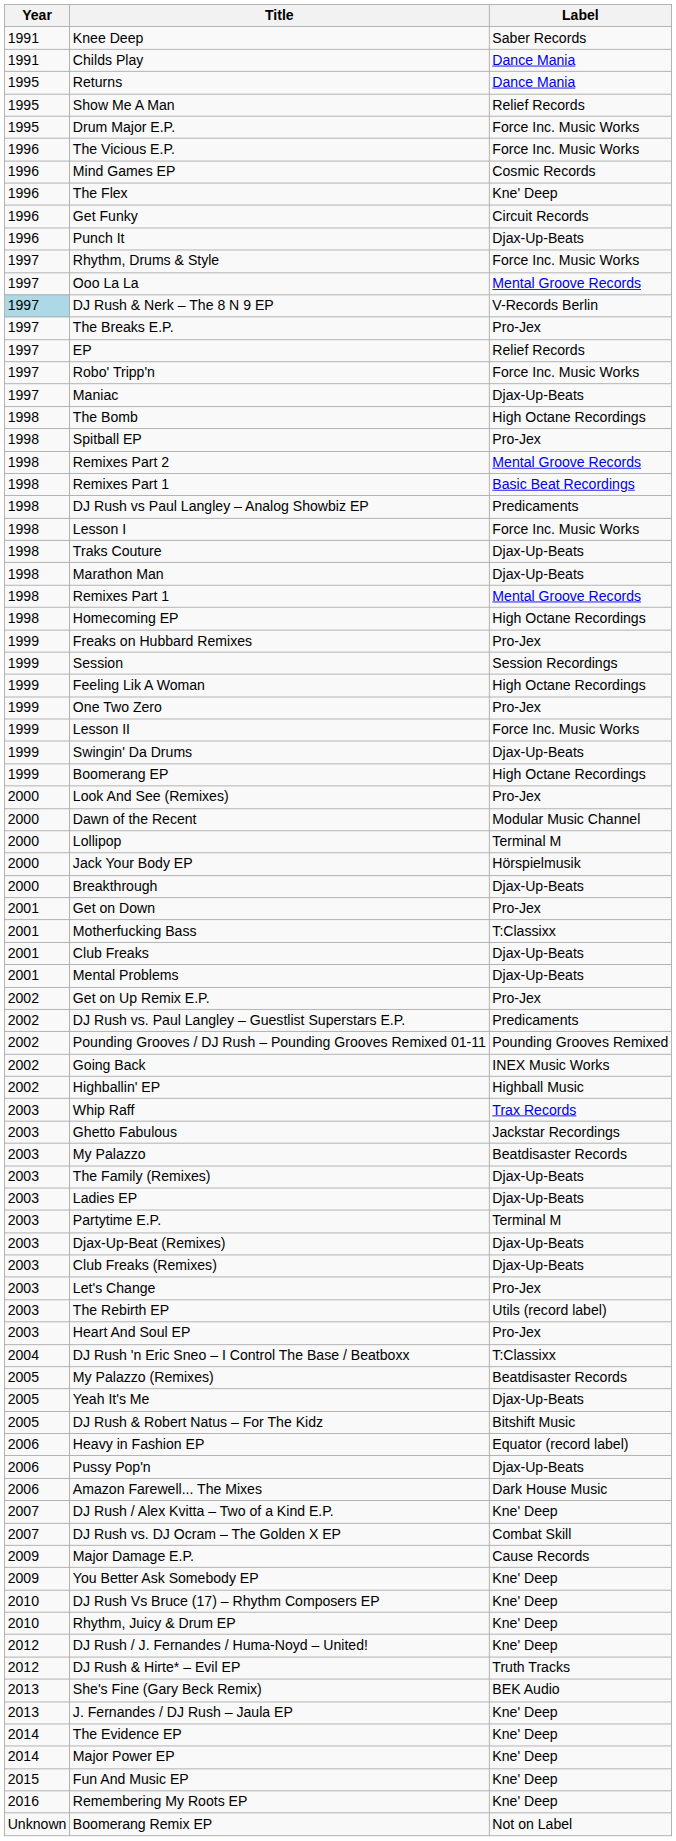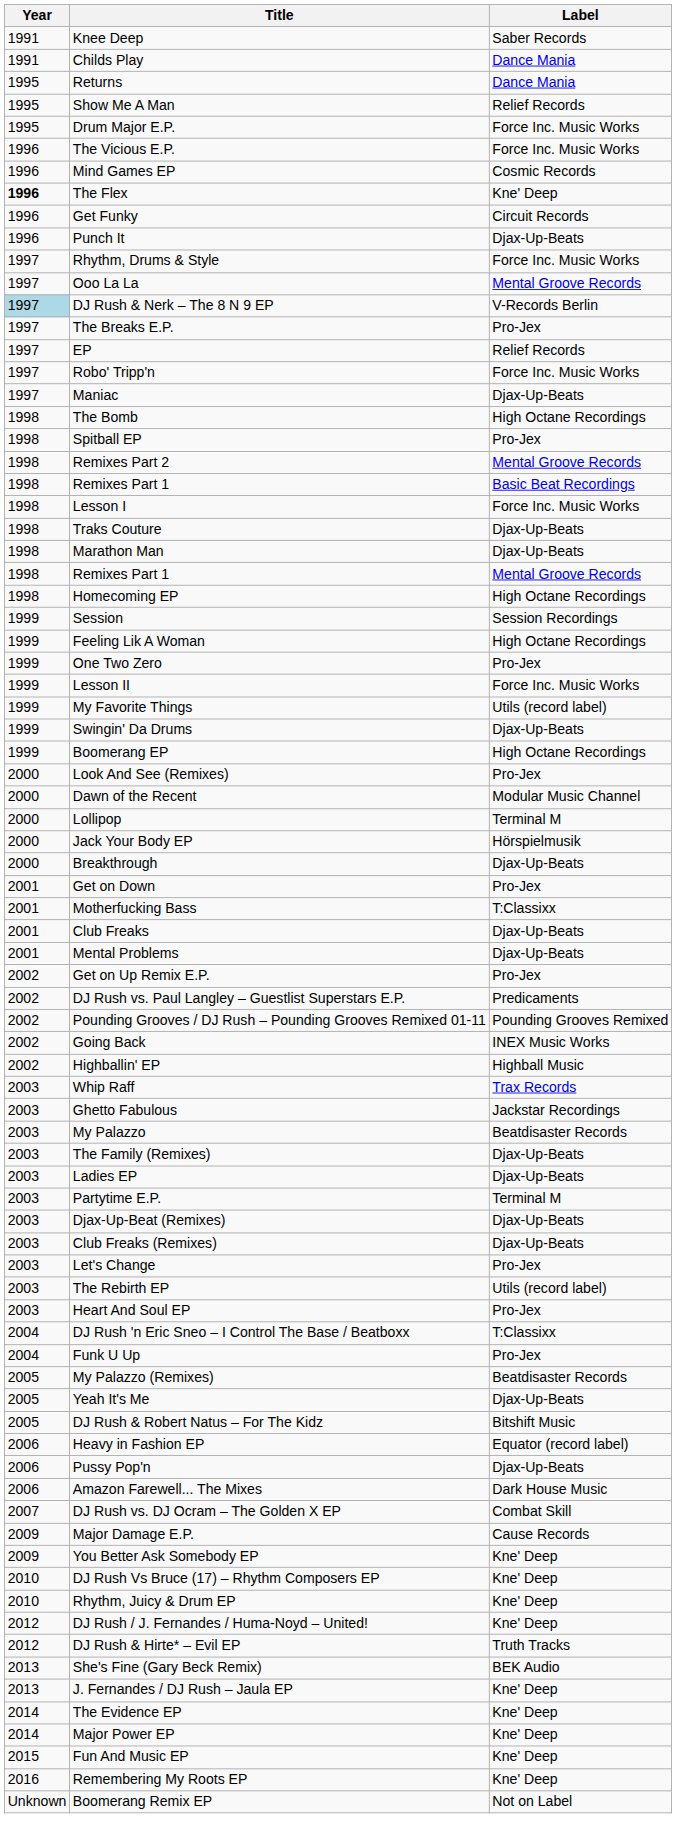The Flex | Year: normal -> bold
- row: 1998 | DJ Rush vs Paul Langley – Analog Showbiz EP | Predicaments
- row: 1999 | Freaks on Hubbard Remixes | Pro-Jex
+ row: 1999 | My Favorite Things | Utils (record label)
+ row: 2004 | Funk U Up | Pro-Jex
- row: 2007 | DJ Rush / Alex Kvitta – Two of a Kind E.P. | Kne' Deep
